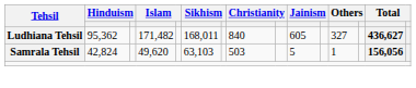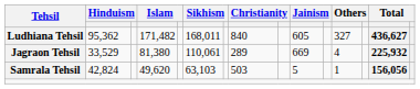+ row: Jagraon Tehsil | 33,529 | 81,380 | 110,061 | 289 | 669 | 4 | 225,932
